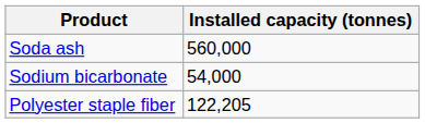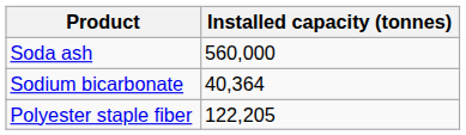Sodium bicarbonate | Installed capacity (tonnes): 54,000 -> 40,364
